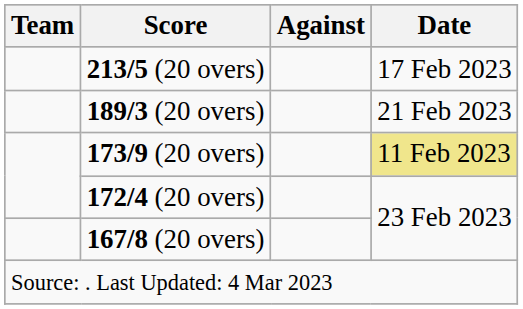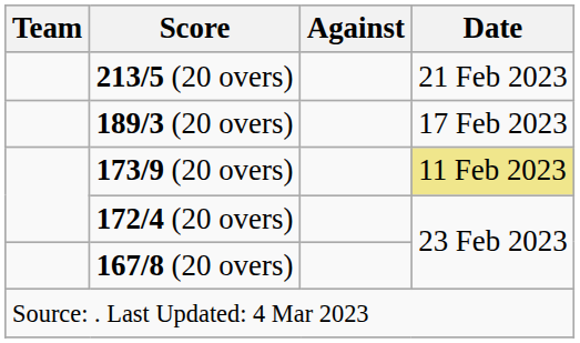213/5 (20 overs) | Date: 17 Feb 2023 -> 21 Feb 2023
189/3 (20 overs) | Date: 21 Feb 2023 -> 17 Feb 2023
